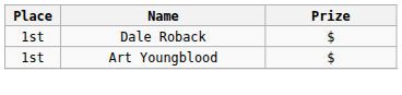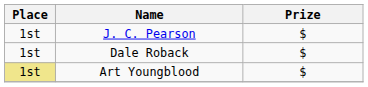+ row: 1st | J. C. Pearson | $
Art Youngblood | Place: no background -> khaki background
